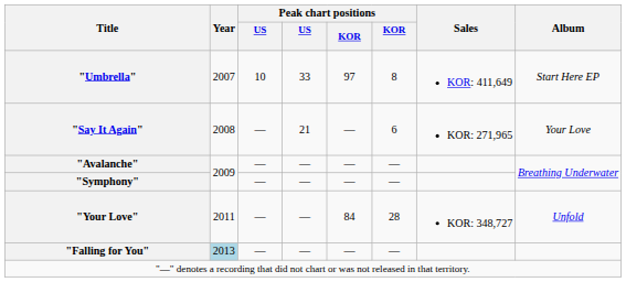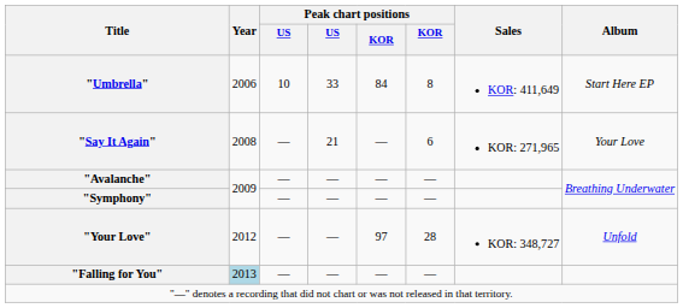"Umbrella" | Year: 2007 -> 2006
"Umbrella" | column 5: 97 -> 84
"Your Love" | Year: 2011 -> 2012
"Your Love" | column 5: 84 -> 97
